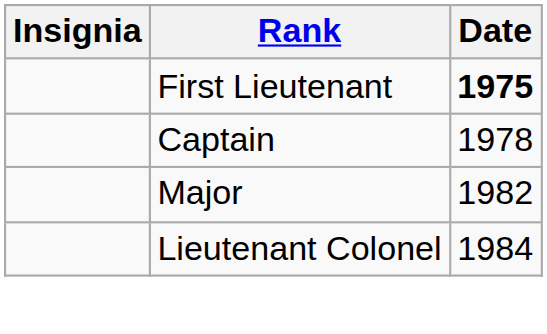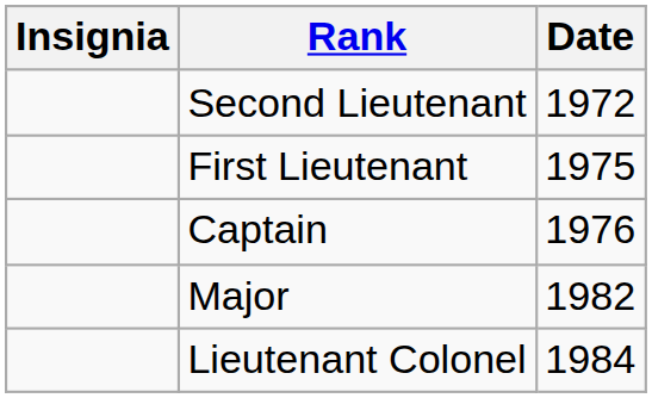+ row: Second Lieutenant | 1972
First Lieutenant | Date: bold -> normal
Captain | Date: 1978 -> 1976
